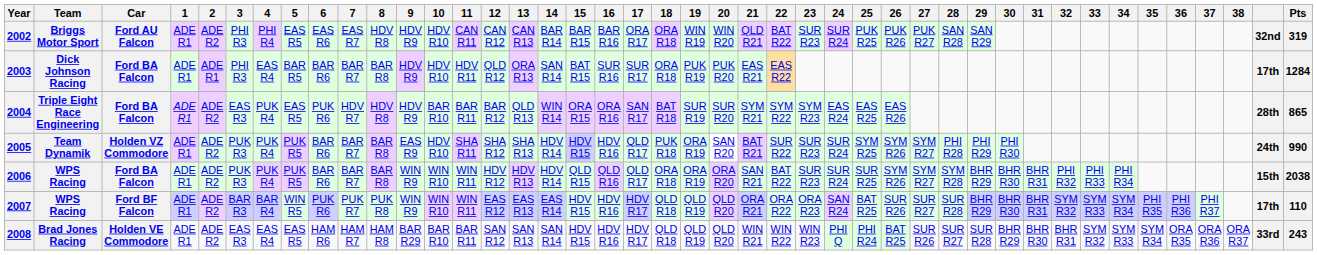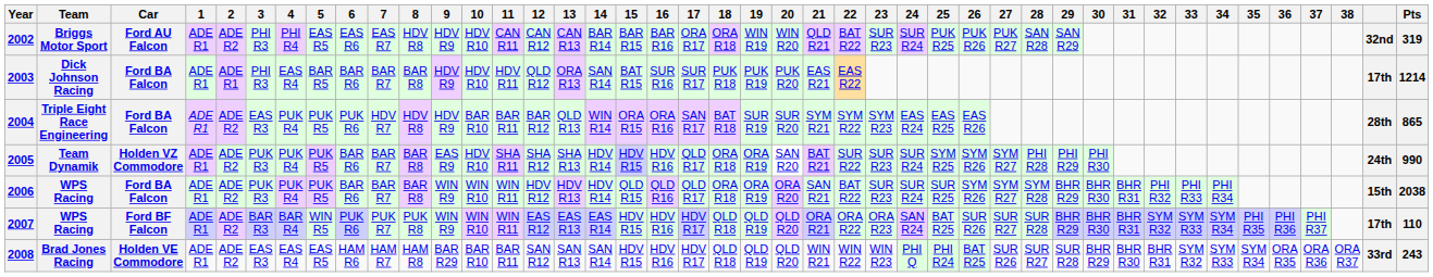2003 | 18: ORA R18 -> PUK R18
2003 | Pts: 1284 -> 1214
2004 | 5: EAS R5 -> PUK R5
2005 | 18: PUK R18 -> ORA R18
